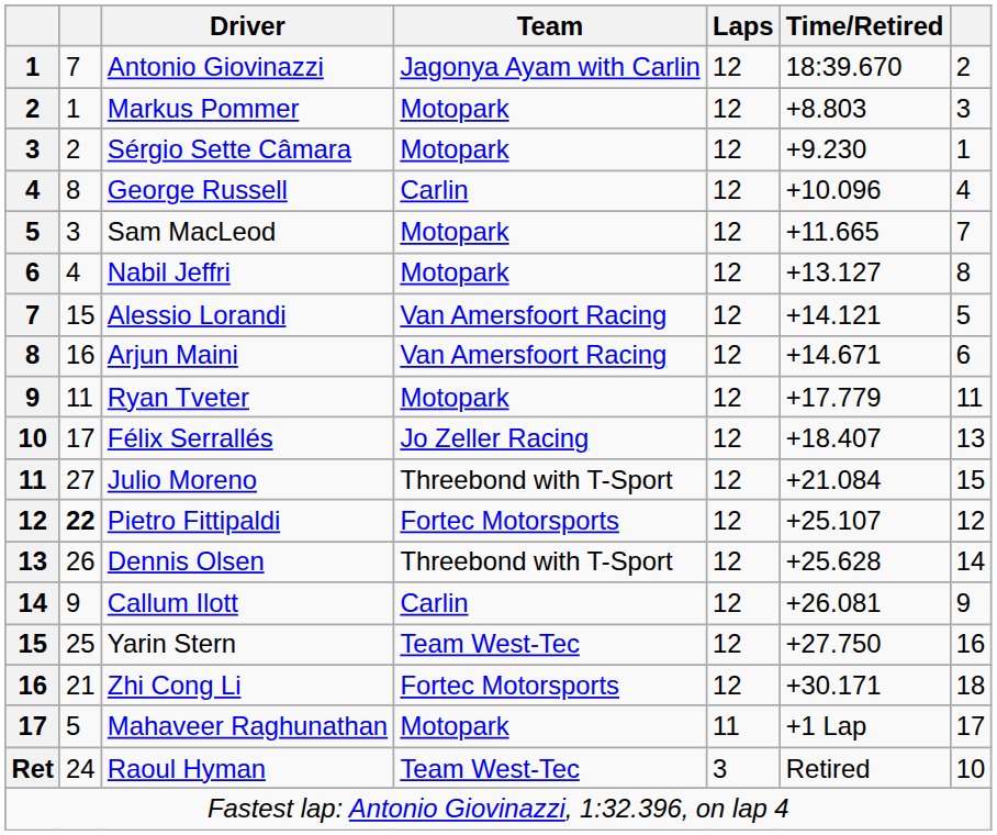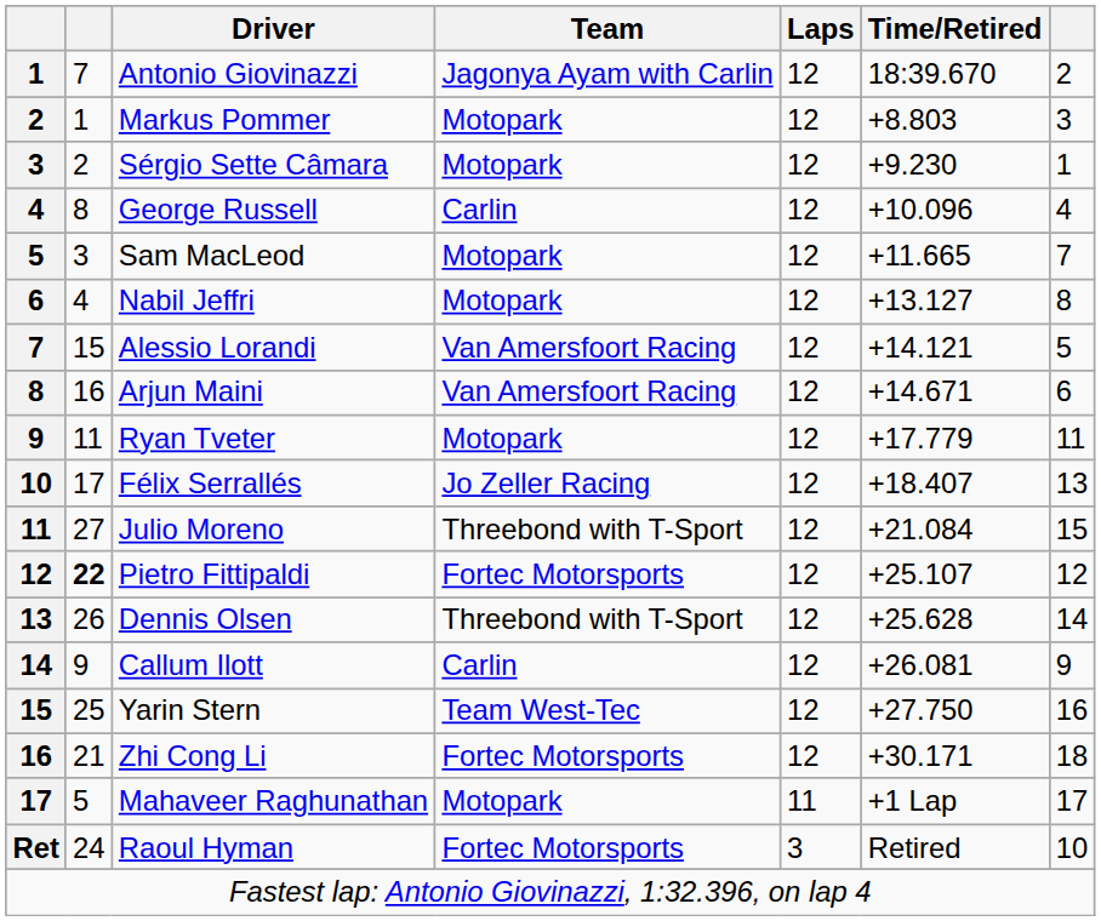Raoul Hyman | Team: Team West-Tec -> Fortec Motorsports
